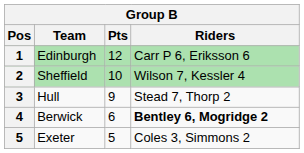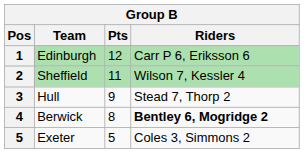Sheffield | Pts: 10 -> 11
Berwick | Pts: 6 -> 8
